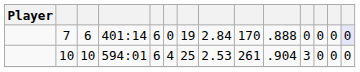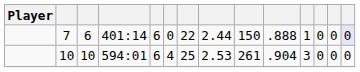7 | column 7: 19 -> 22
7 | column 8: 2.84 -> 2.44
7 | column 9: 170 -> 150
7 | column 11: 0 -> 1
